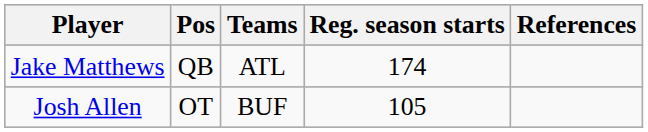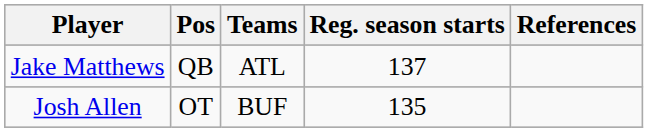Jake Matthews | Reg. season starts: 174 -> 137
Josh Allen | Reg. season starts: 105 -> 135
